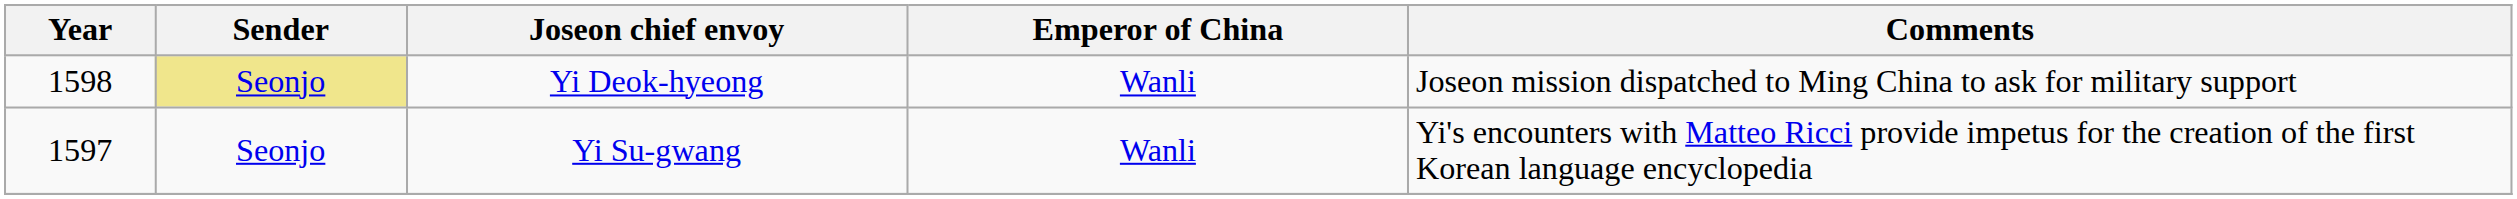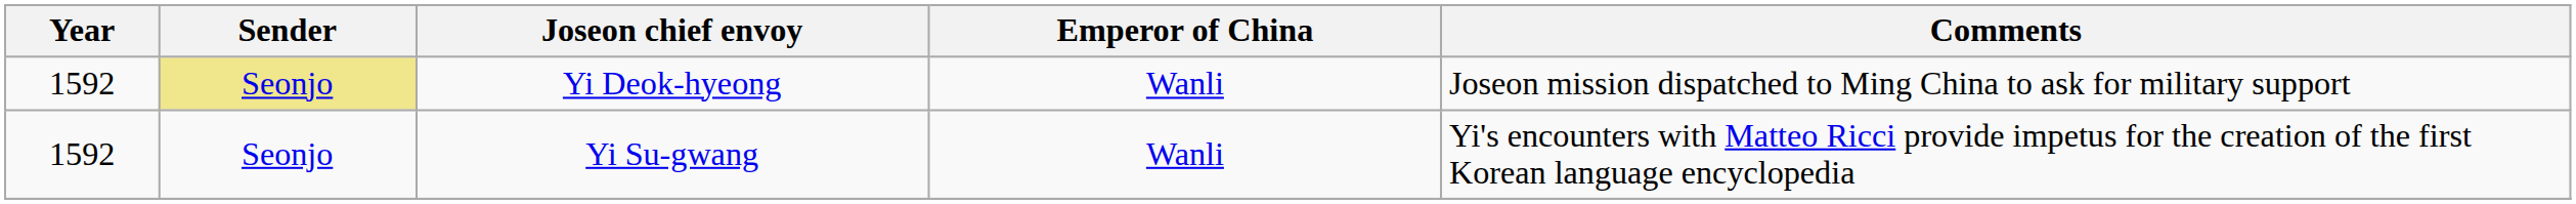Yi Deok-hyeong | Year: 1598 -> 1592
Yi Su-gwang | Year: 1597 -> 1592
